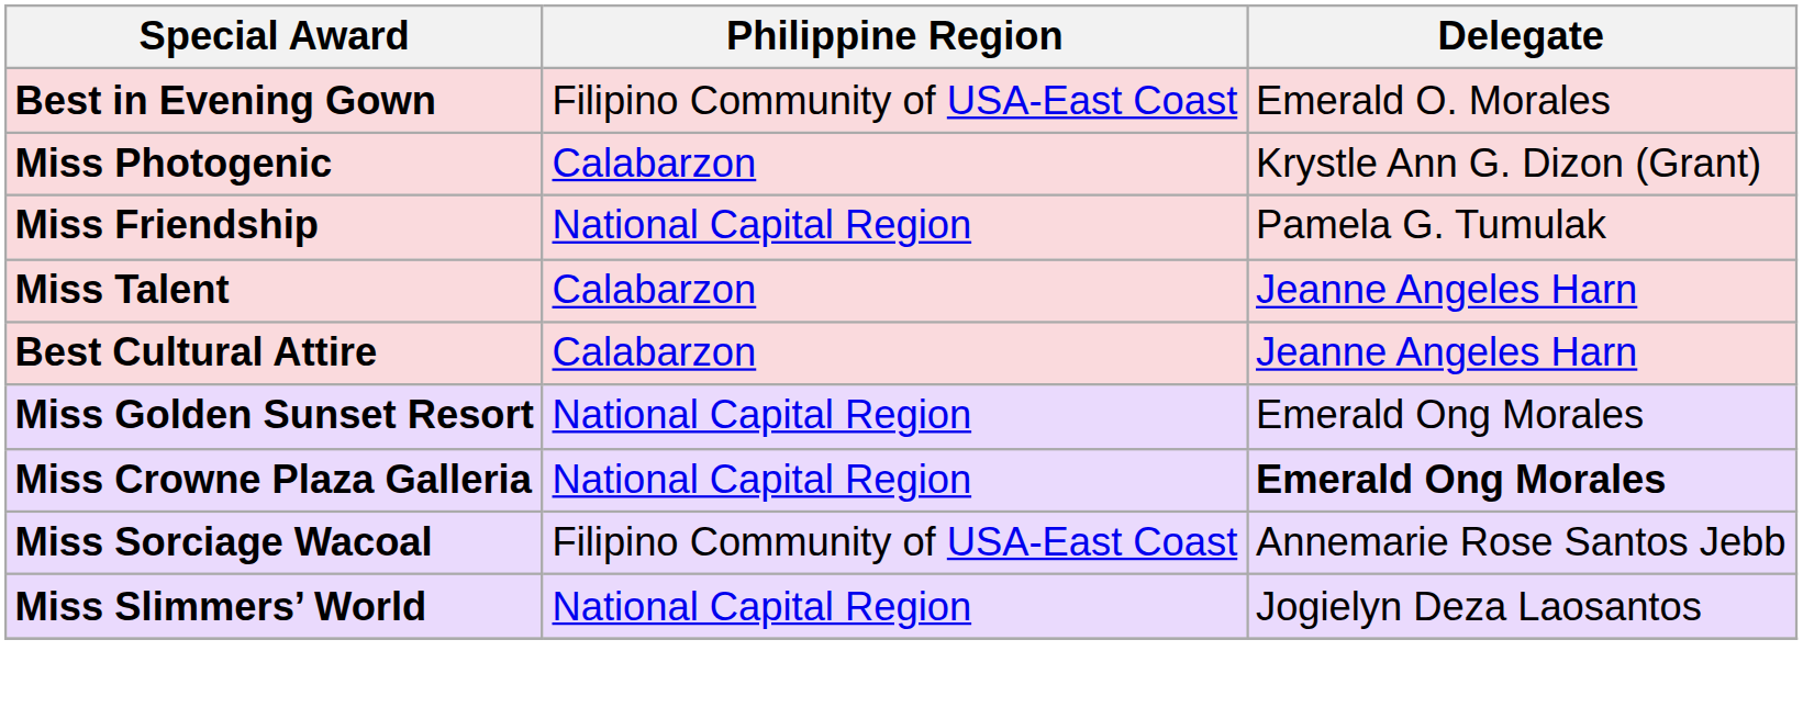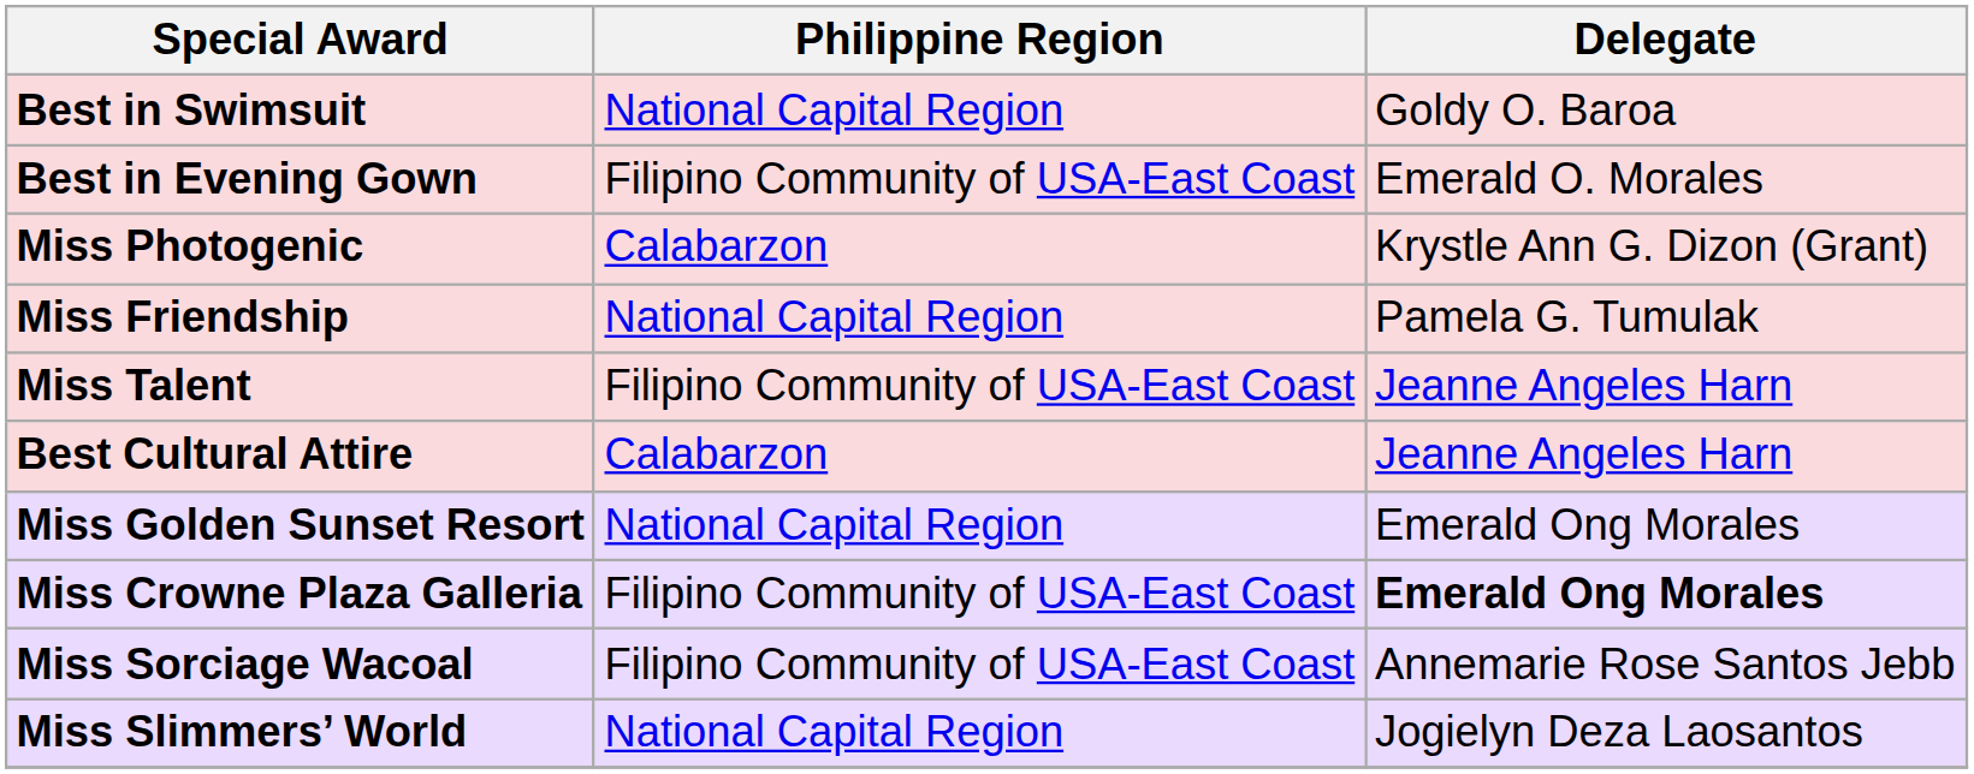+ row: Best in Swimsuit | National Capital Region | Goldy O. Baroa
Miss Talent | Philippine Region: Calabarzon -> Filipino Community of USA-East Coast
Miss Crowne Plaza Galleria | Philippine Region: National Capital Region -> Filipino Community of USA-East Coast
